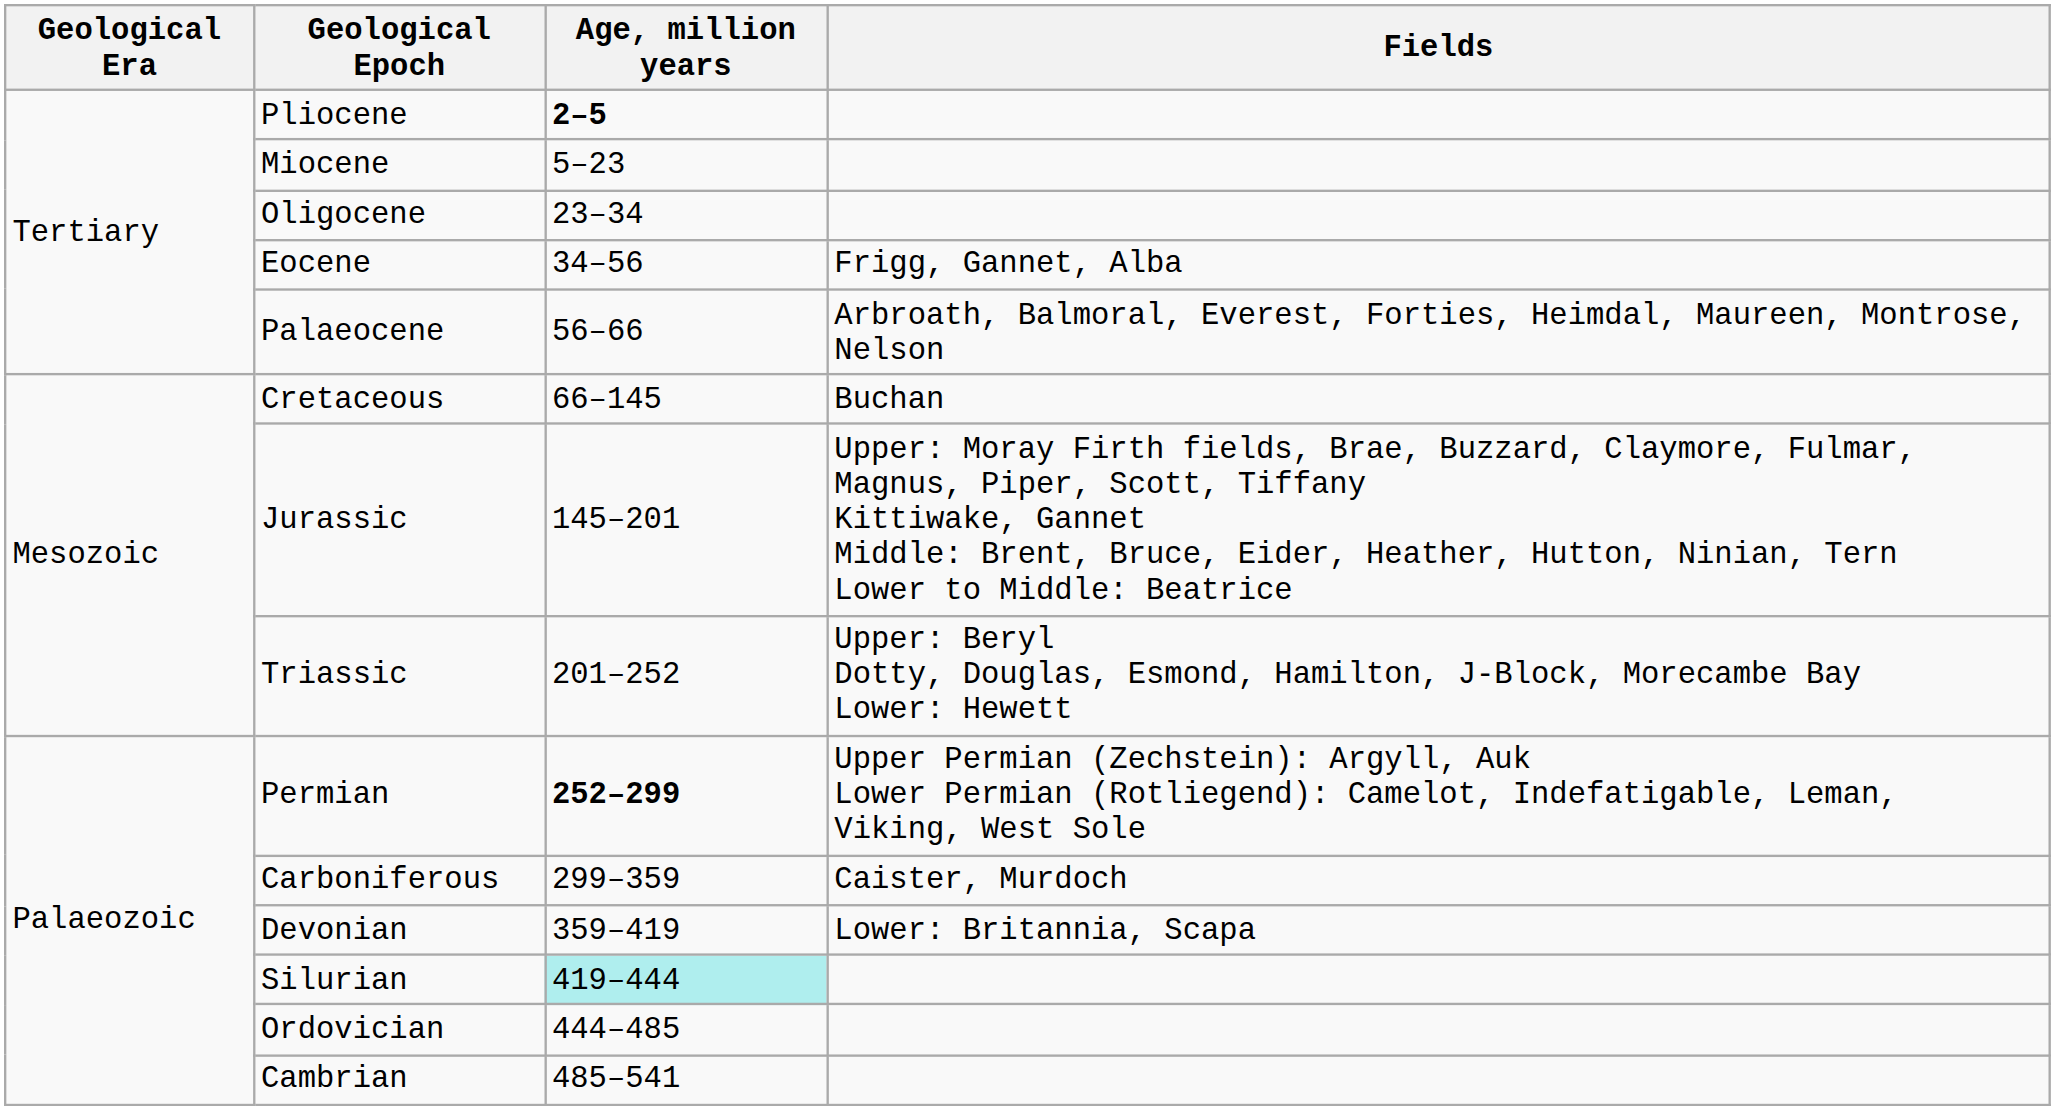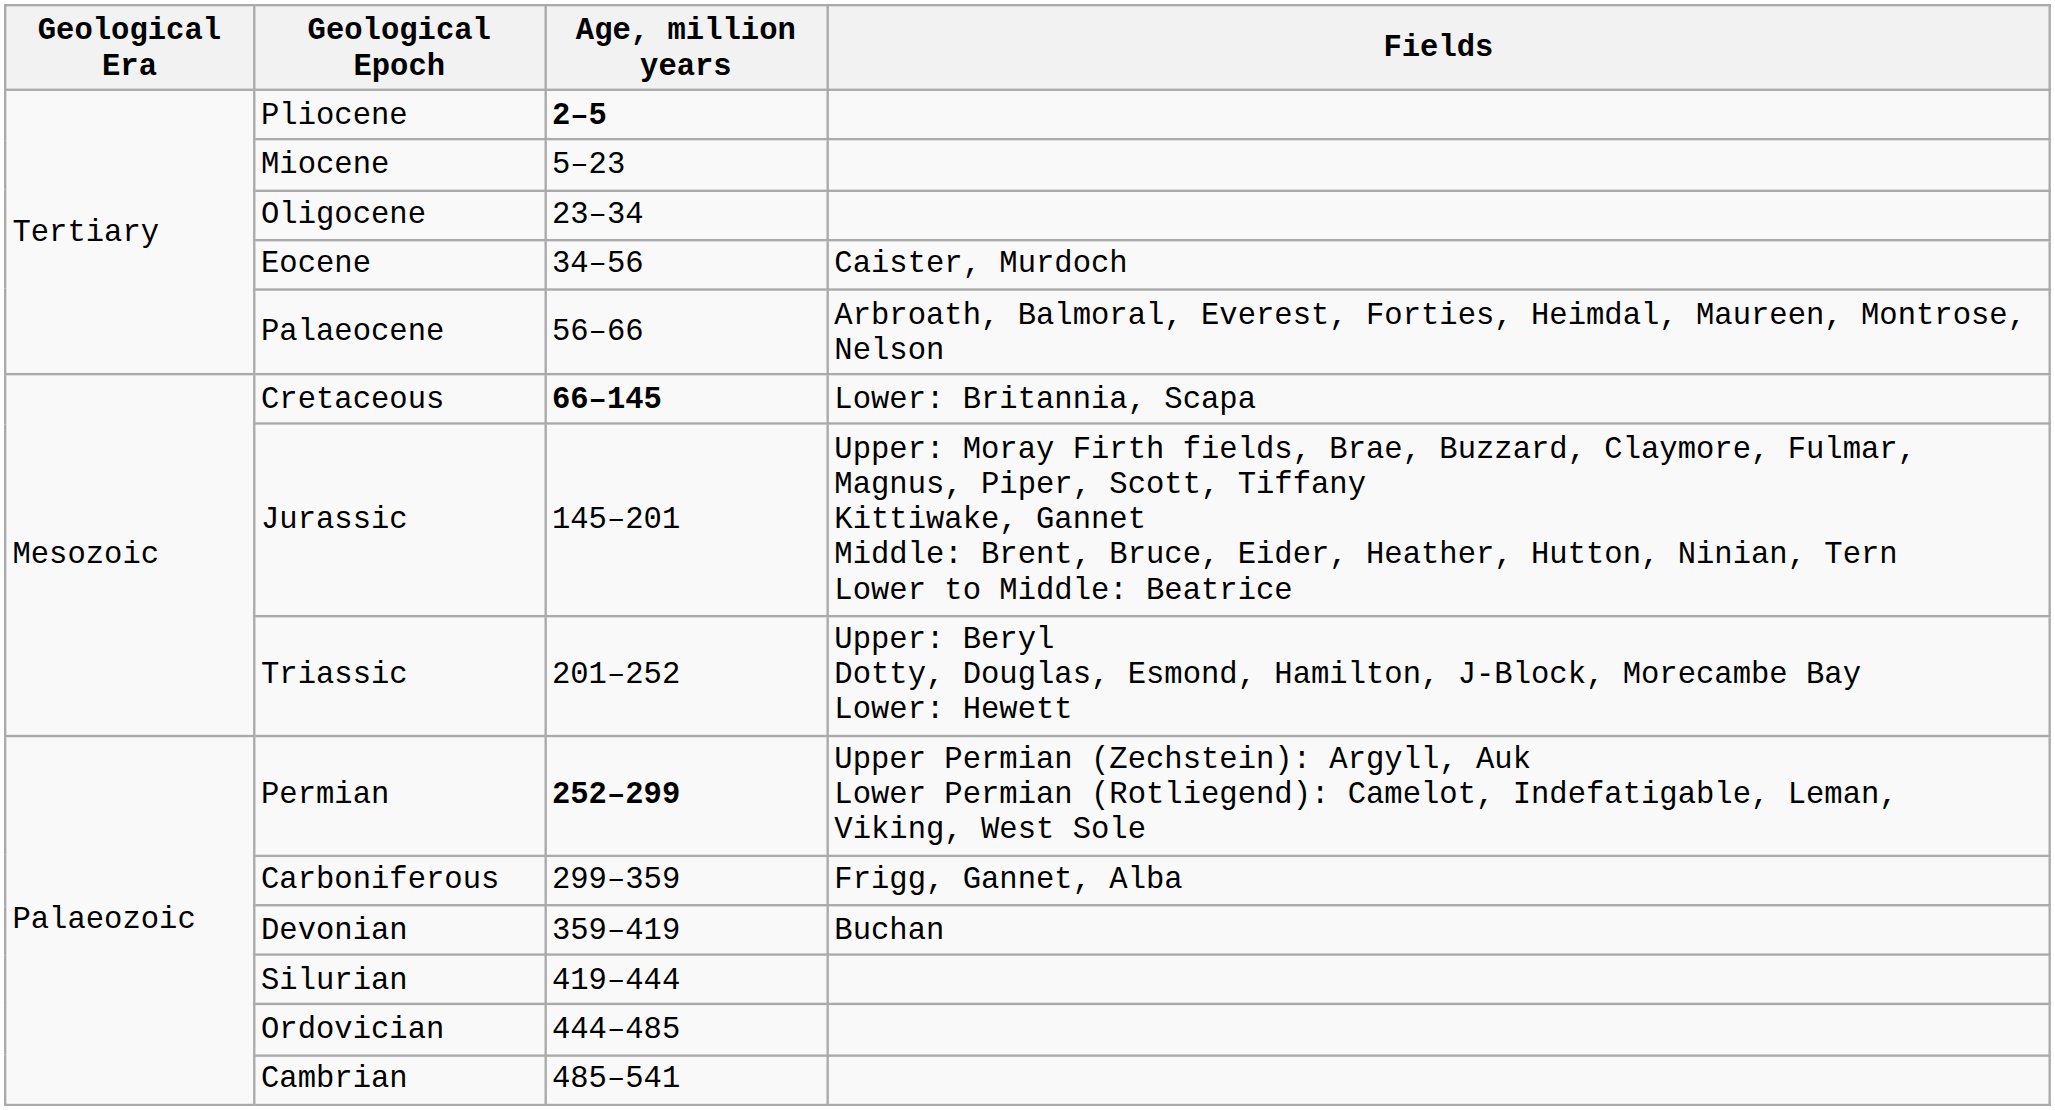Eocene | Fields: Frigg, Gannet, Alba -> Caister, Murdoch
Cretaceous | Age, million years: normal -> bold
Cretaceous | Fields: Buchan -> Lower: Britannia, Scapa
Carboniferous | Fields: Caister, Murdoch -> Frigg, Gannet, Alba
Devonian | Fields: Lower: Britannia, Scapa -> Buchan
Silurian | Age, million years: paleturquoise background -> no background
